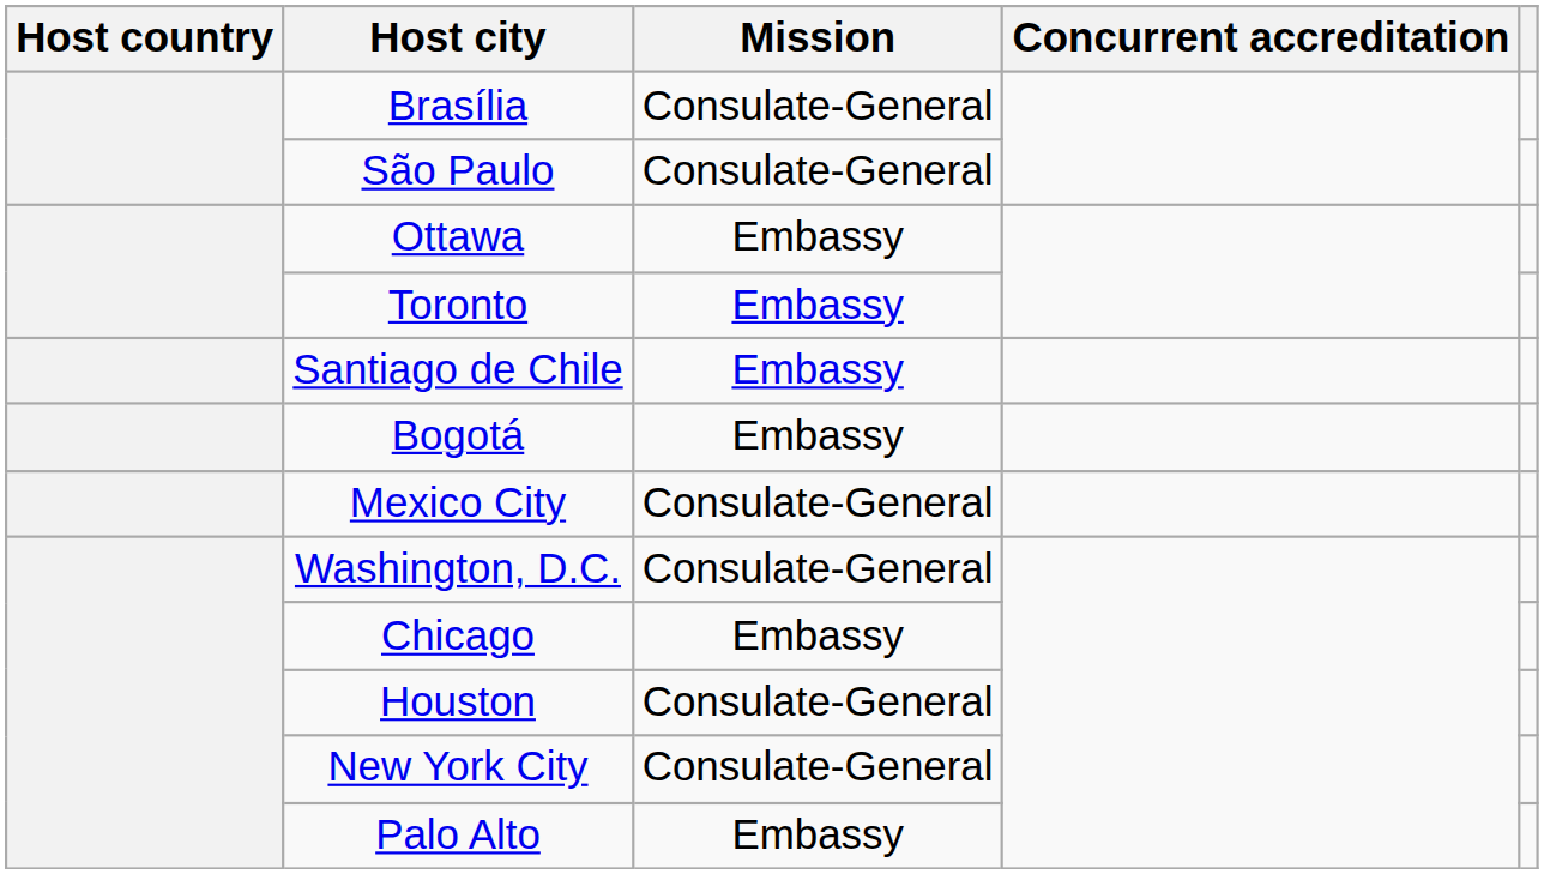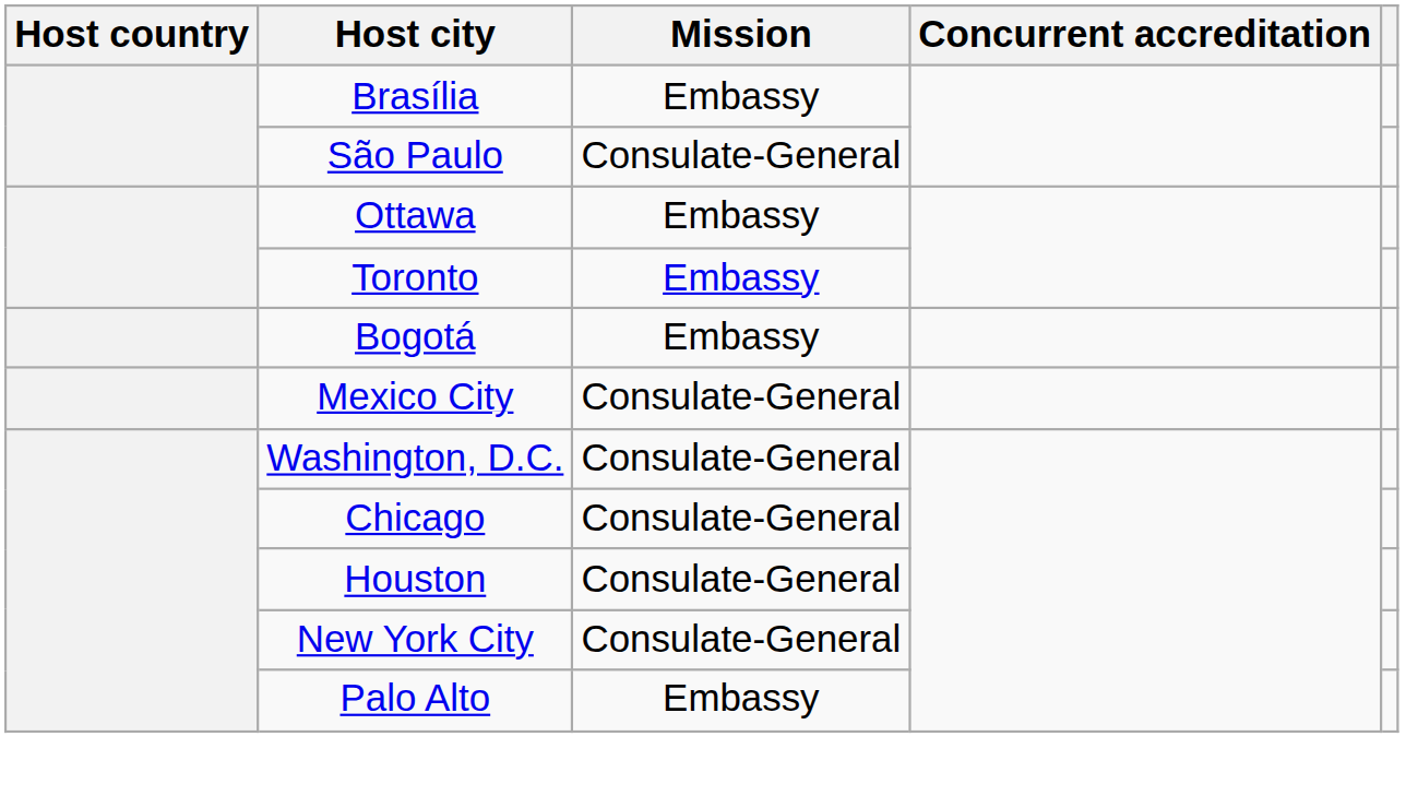Brasília | Mission: Consulate-General -> Embassy
- row: Santiago de Chile | Embassy
Chicago | Mission: Embassy -> Consulate-General
